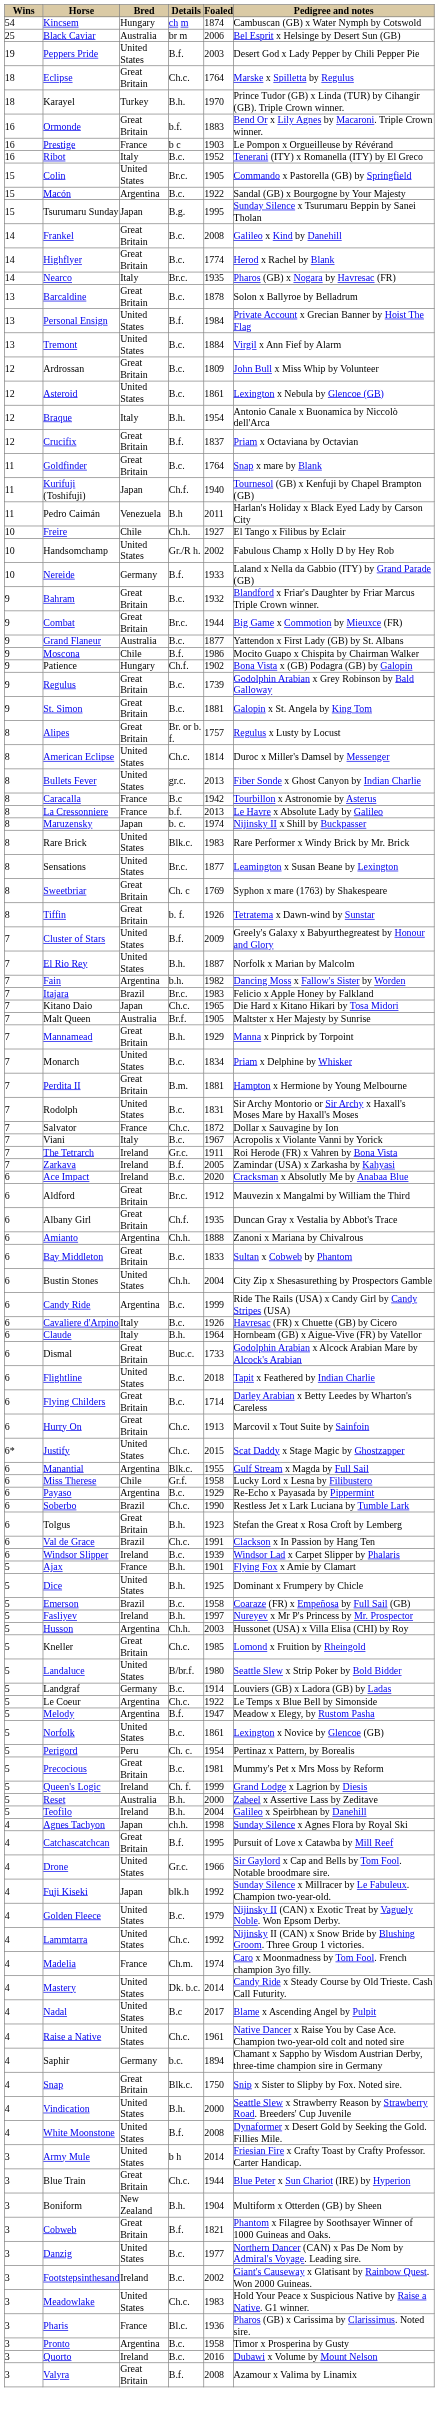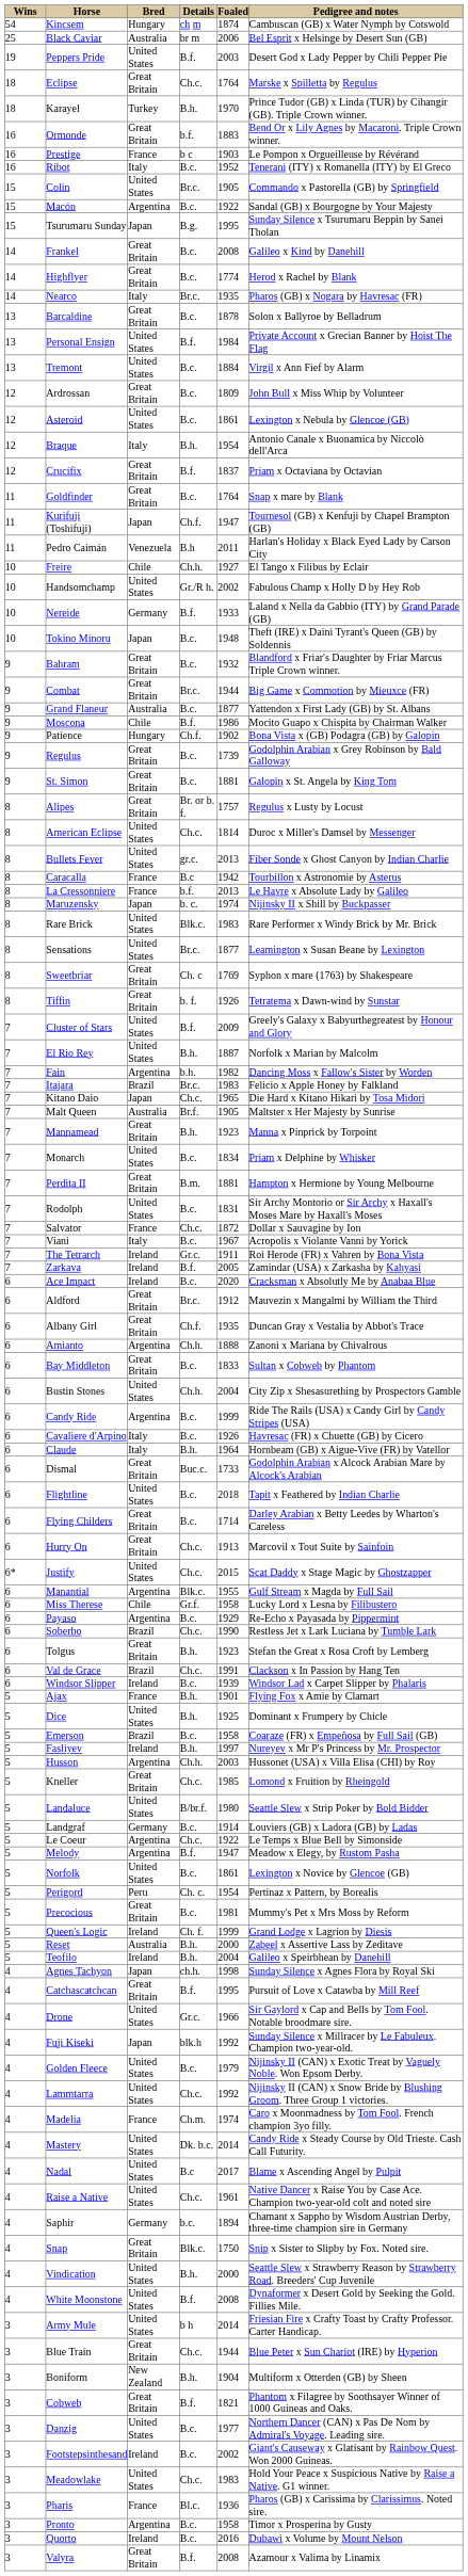Kurifuji (Toshifuji) | Foaled: 1940 -> 1947
+ row: 10 | Tokino Minoru | Japan | B.c. | 1948 | Theft (IRE) x Daini Tyrant's Queen (GB) by Soldennis
Mannamead | Foaled: 1929 -> 1923
